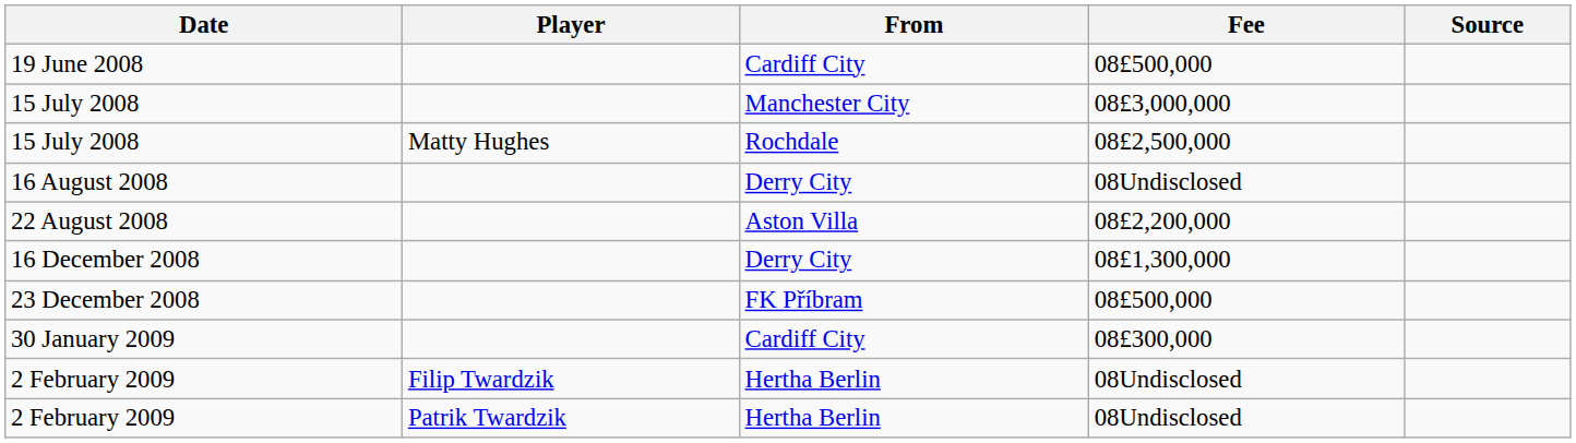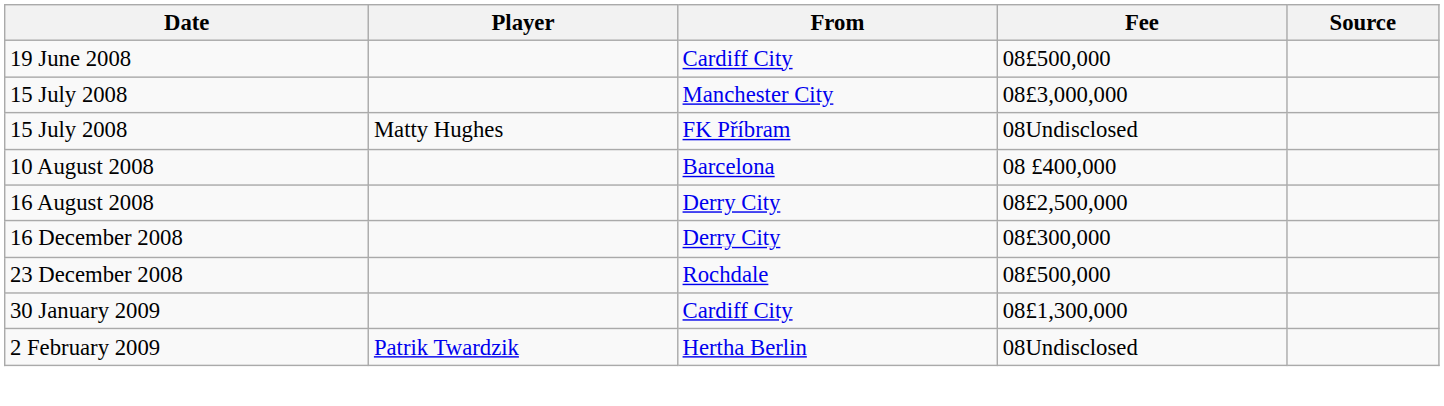15 July 2008 / Matty Hughes | From: Rochdale -> FK Příbram
15 July 2008 / Matty Hughes | Fee: 08£2,500,000 -> 08Undisclosed
+ row: 10 August 2008 | Barcelona | 08 £400,000
16 August 2008 | Fee: 08Undisclosed -> 08£2,500,000
- row: 22 August 2008 | Aston Villa | 08£2,200,000
16 December 2008 | Fee: 08£1,300,000 -> 08£300,000
23 December 2008 | From: FK Příbram -> Rochdale
30 January 2009 | Fee: 08£300,000 -> 08£1,300,000
- row: 2 February 2009 | Filip Twardzik | Hertha Berlin | 08Undisclosed
